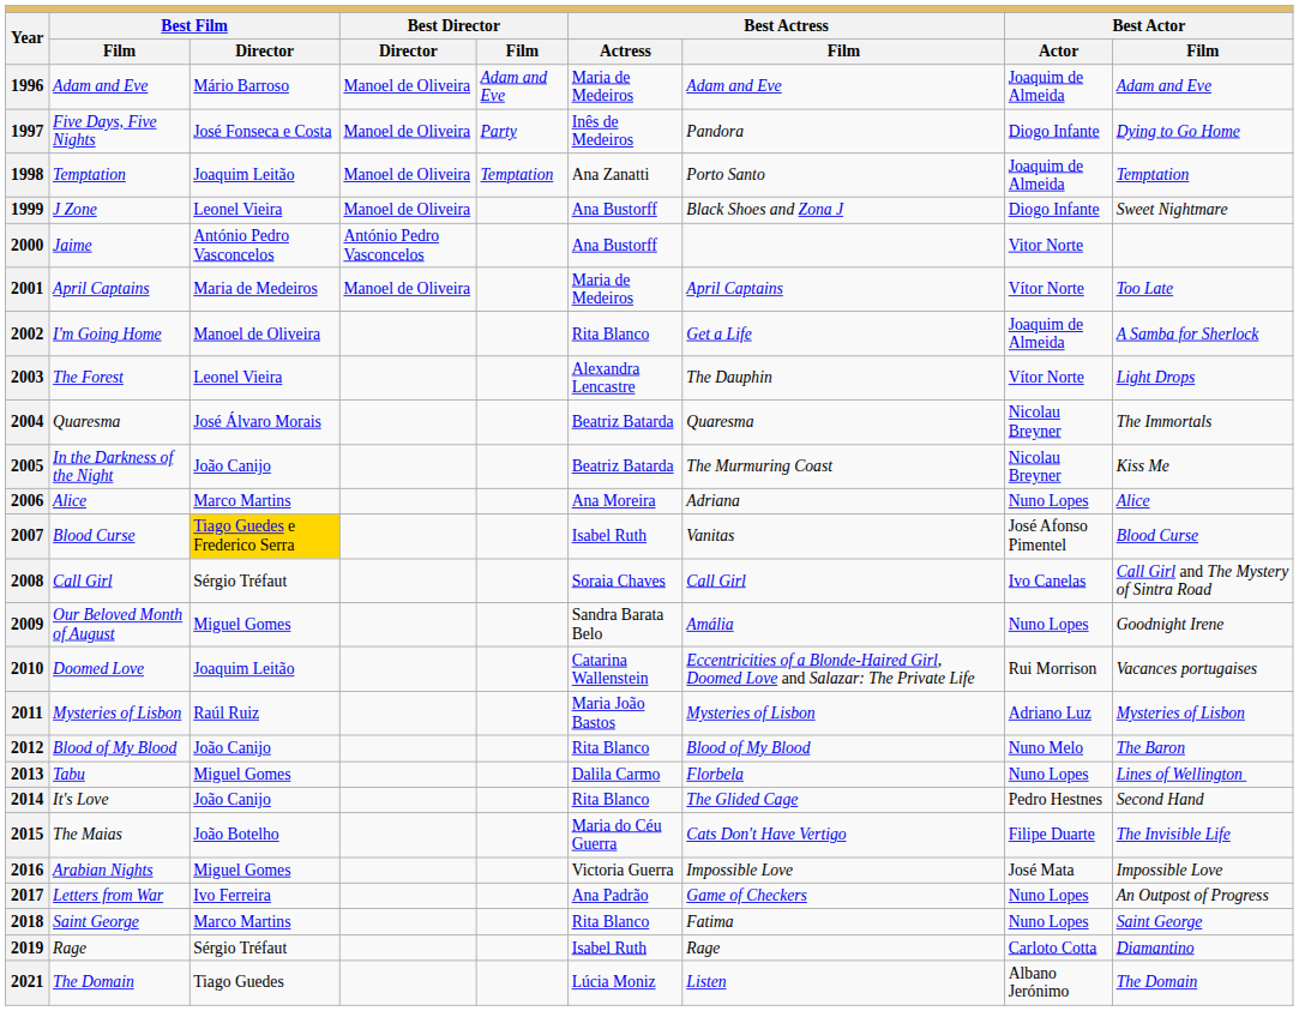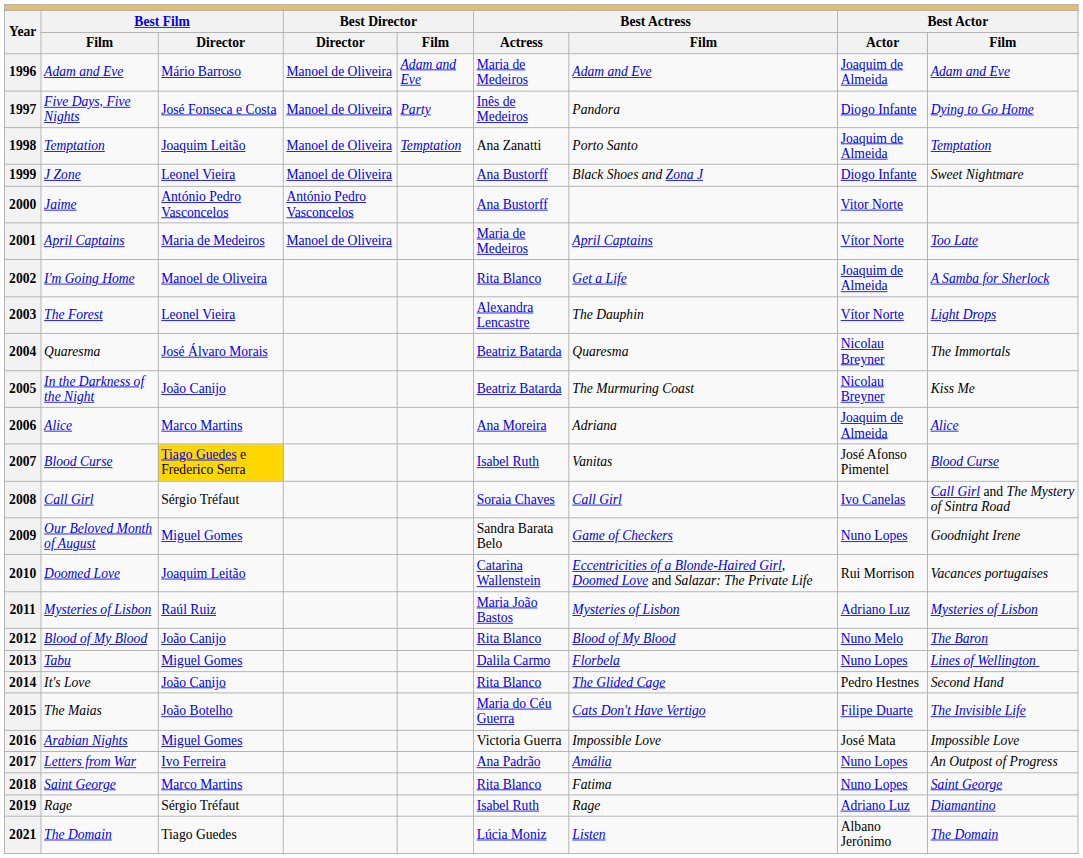2006 | column 8: Nuno Lopes -> Joaquim de Almeida
2009 | column 7: Amália -> Game of Checkers
2017 | column 7: Game of Checkers -> Amália
2019 | column 8: Carloto Cotta -> Adriano Luz
